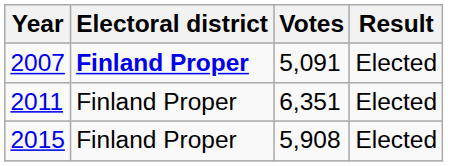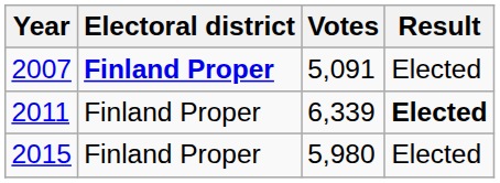2011 | Votes: 6,351 -> 6,339
2011 | Result: normal -> bold
2015 | Votes: 5,908 -> 5,980
